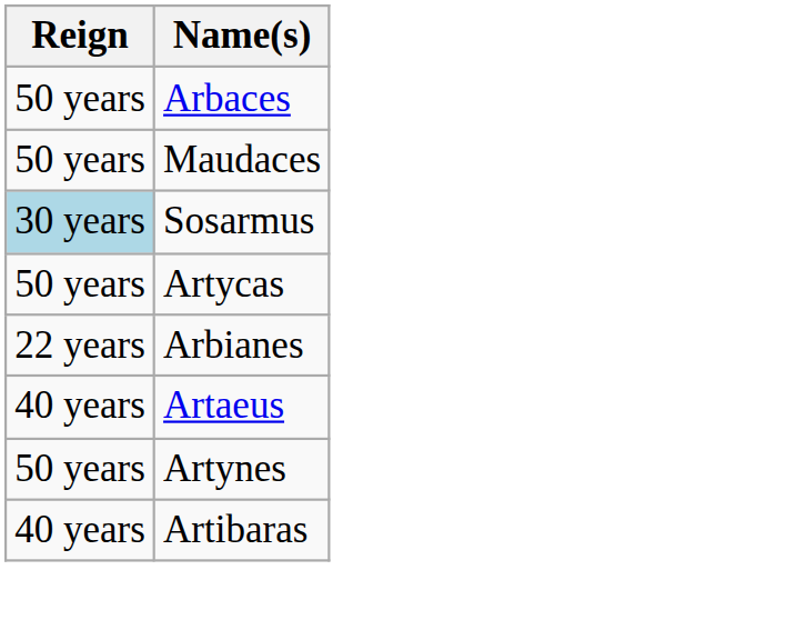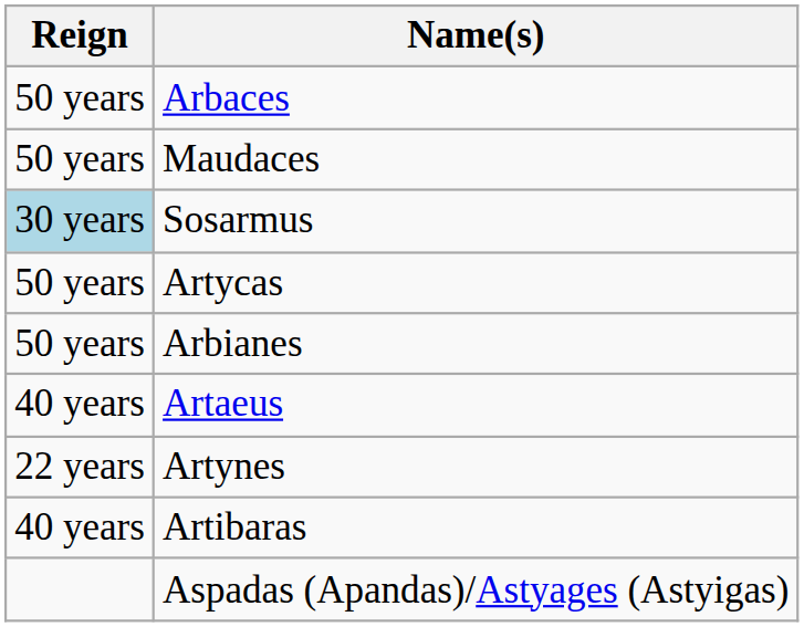Arbianes | Reign: 22 years -> 50 years
Artynes | Reign: 50 years -> 22 years
+ row: Aspadas (Apandas)/Astyages (Astyigas)
